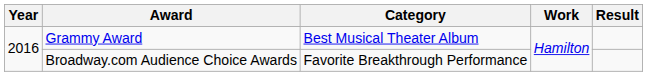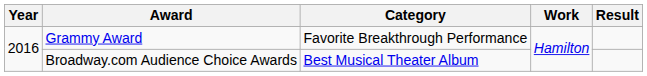Grammy Award | Category: Best Musical Theater Album -> Favorite Breakthrough Performance
Broadway.com Audience Choice Awards | Category: Favorite Breakthrough Performance -> Best Musical Theater Album
